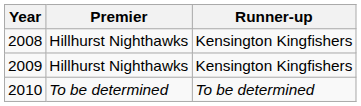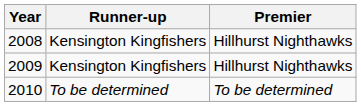columns swapped: Premier <-> Runner-up
